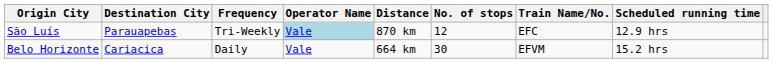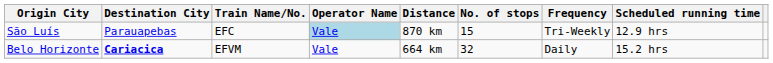columns swapped: Train Name/No. <-> Frequency
São Luís | No. of stops: 12 -> 15
Belo Horizonte | Destination City: normal -> bold
Belo Horizonte | No. of stops: 30 -> 32
